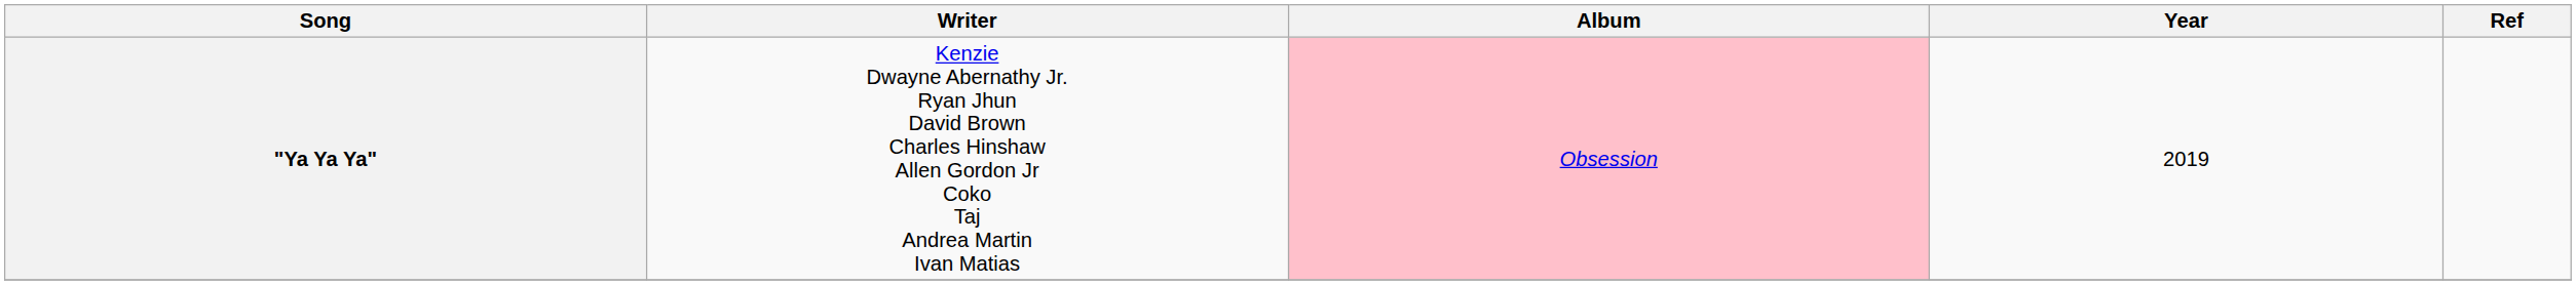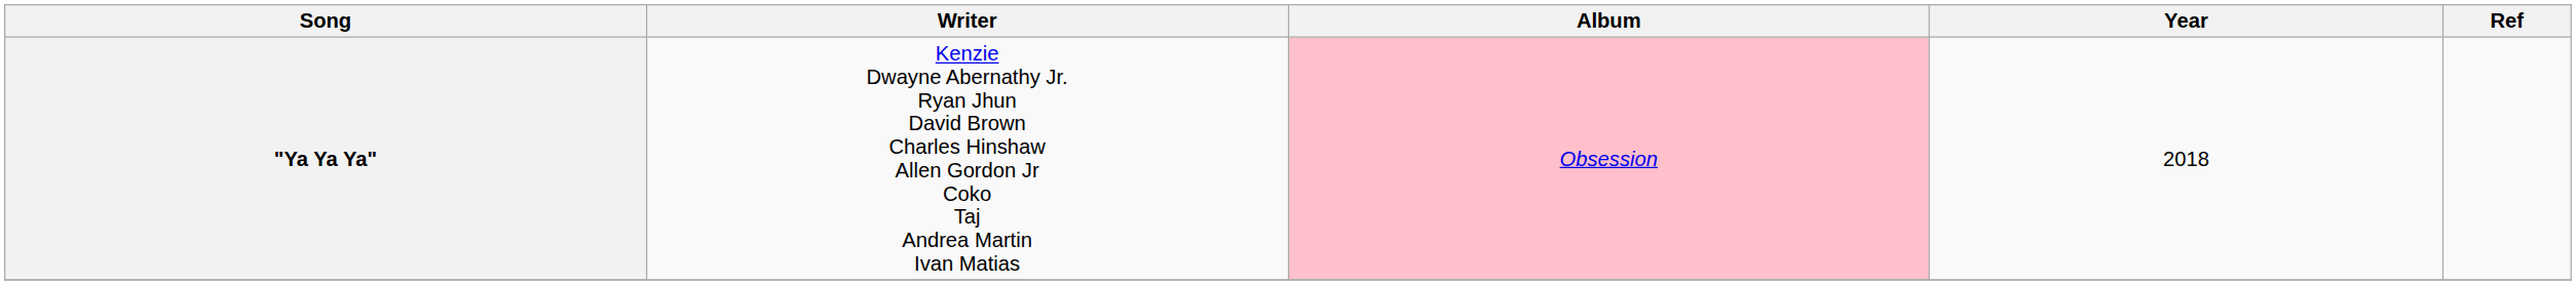"Ya Ya Ya" | Year: 2019 -> 2018
